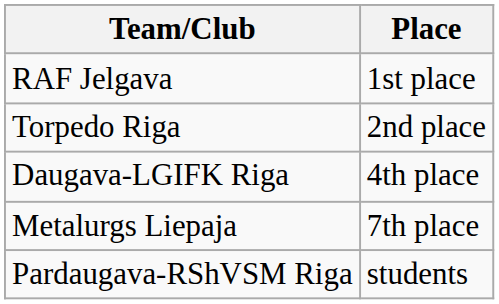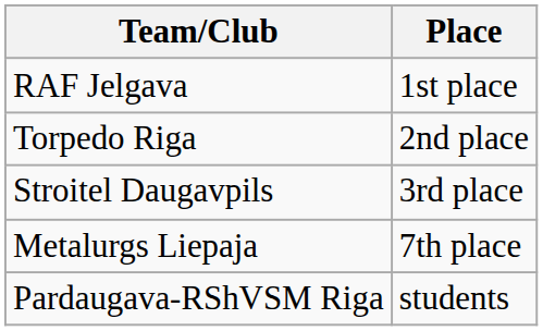+ row: Stroitel Daugavpils | 3rd place
- row: Daugava-LGIFK Riga | 4th place
